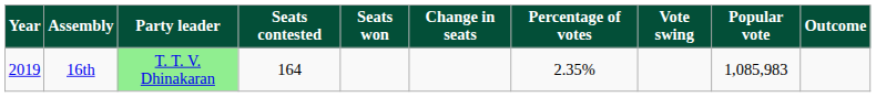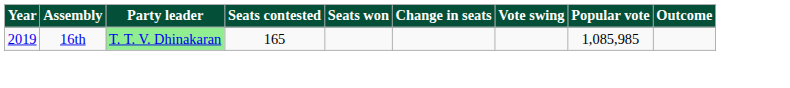- column: Percentage of votes | 2.35%
16th | Seats contested: 164 -> 165
16th | Popular vote: 1,085,983 -> 1,085,985
